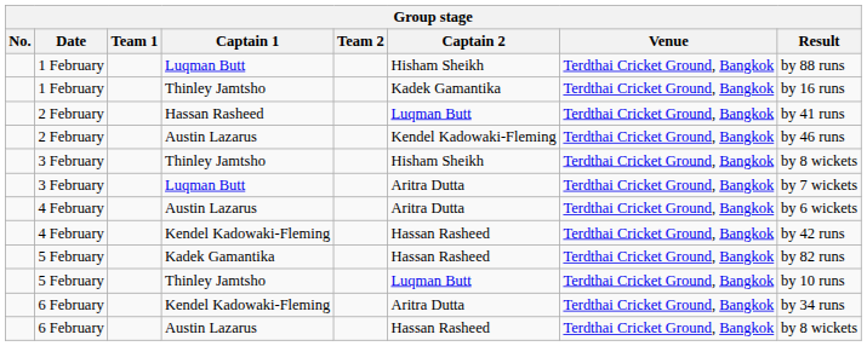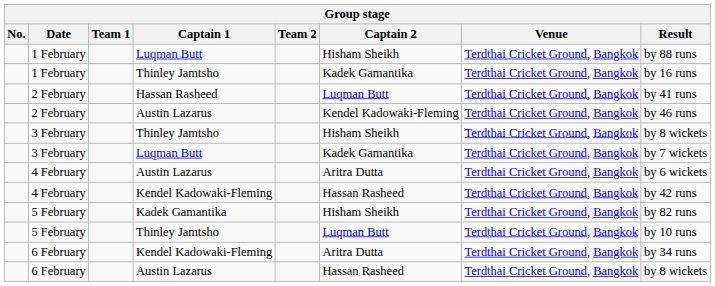3 February / Luqman Butt | Captain 2: Aritra Dutta -> Kadek Gamantika
5 February / Kadek Gamantika | Captain 2: Hassan Rasheed -> Hisham Sheikh
